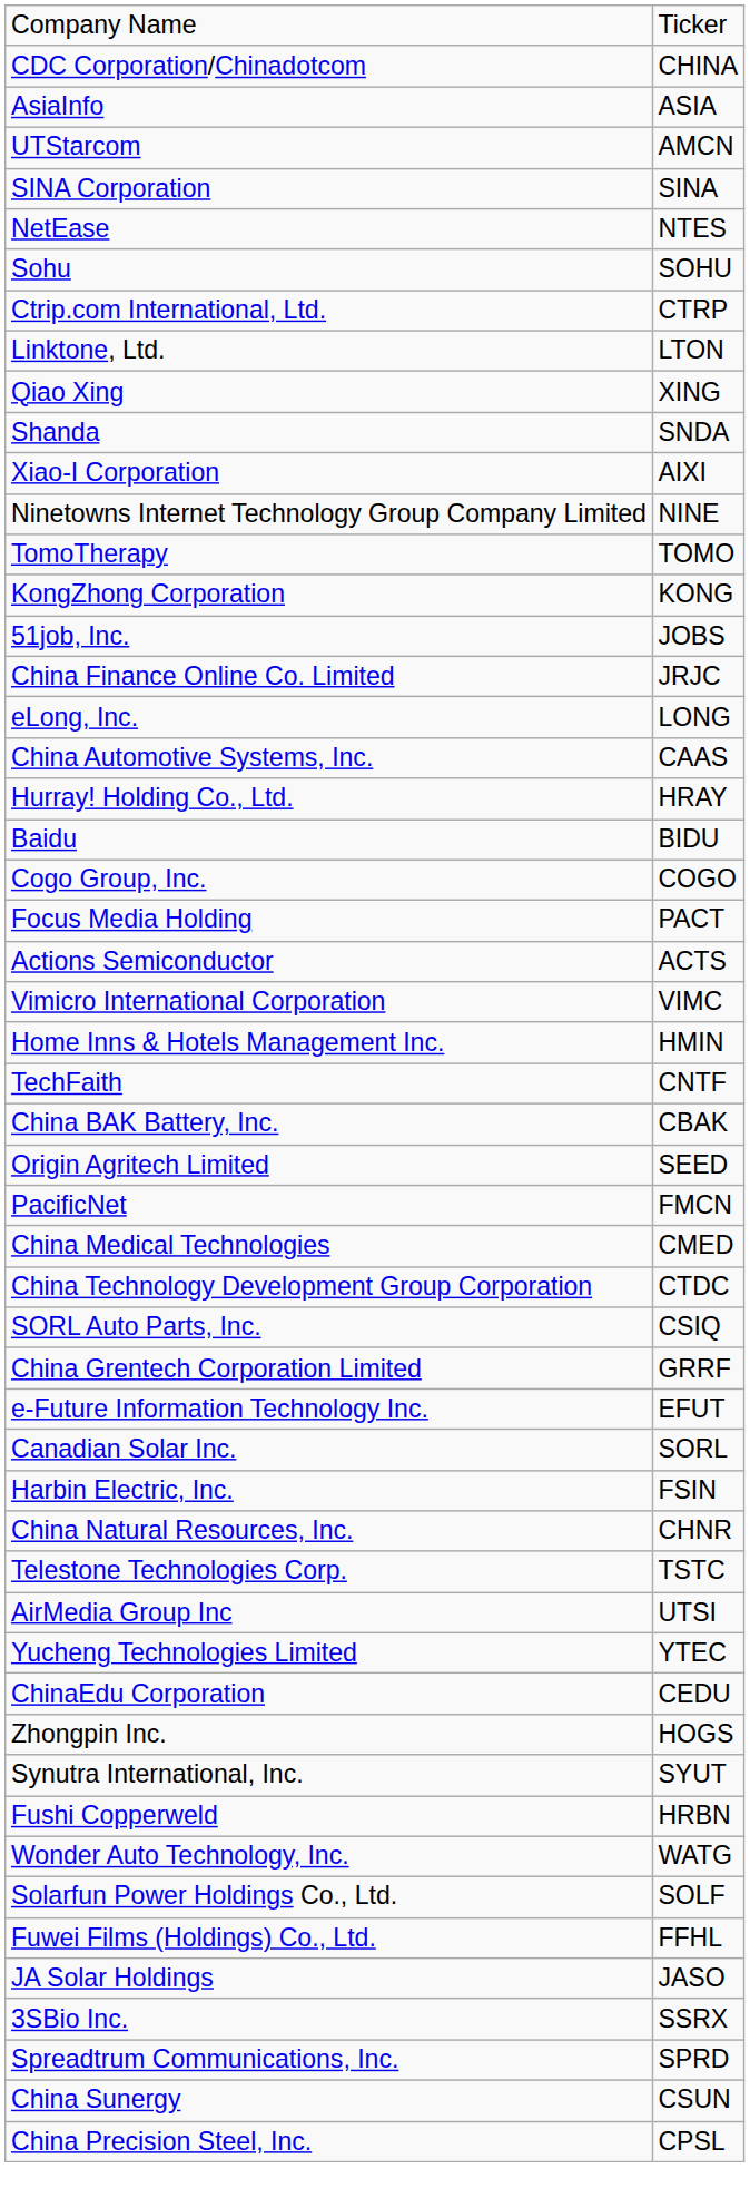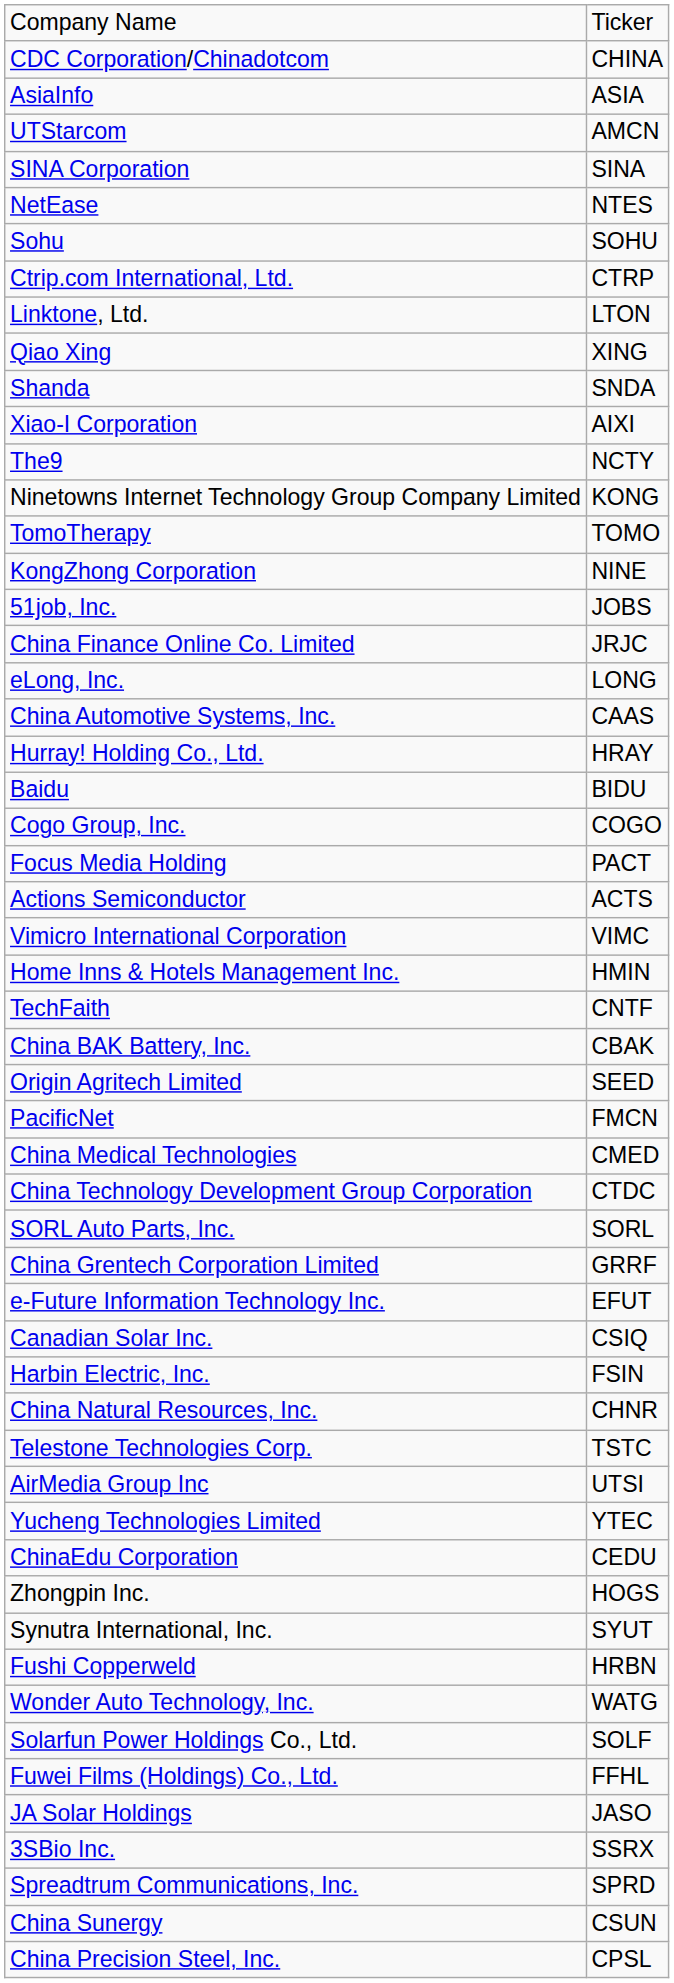+ row: The9 | NCTY
Ninetowns Internet Technology Group Company Limited | column 2: NINE -> KONG
KongZhong Corporation | column 2: KONG -> NINE
SORL Auto Parts, Inc. | column 2: CSIQ -> SORL
Canadian Solar Inc. | column 2: SORL -> CSIQ
